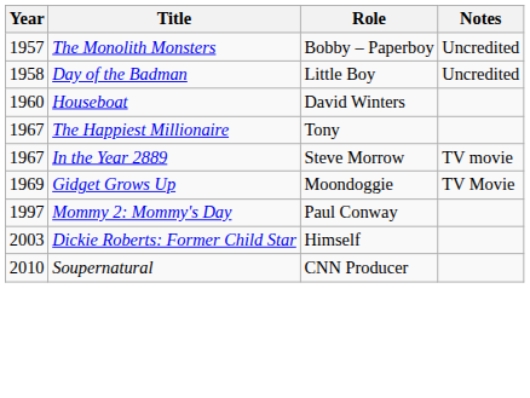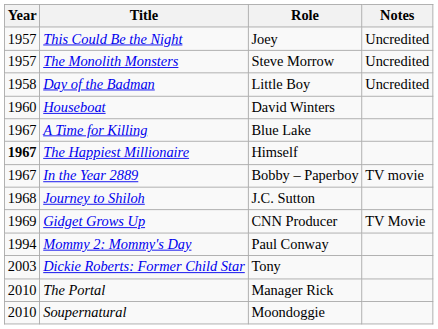+ row: 1957 | This Could Be the Night | Joey | Uncredited
The Monolith Monsters | Role: Bobby – Paperboy -> Steve Morrow
+ row: 1967 | A Time for Killing | Blue Lake
The Happiest Millionaire | Year: normal -> bold
The Happiest Millionaire | Role: Tony -> Himself
In the Year 2889 | Role: Steve Morrow -> Bobby – Paperboy
+ row: 1968 | Journey to Shiloh | J.C. Sutton
Gidget Grows Up | Role: Moondoggie -> CNN Producer
Mommy 2: Mommy's Day | Year: 1997 -> 1994
Dickie Roberts: Former Child Star | Role: Himself -> Tony
+ row: 2010 | The Portal | Manager Rick
Soupernatural | Role: CNN Producer -> Moondoggie
